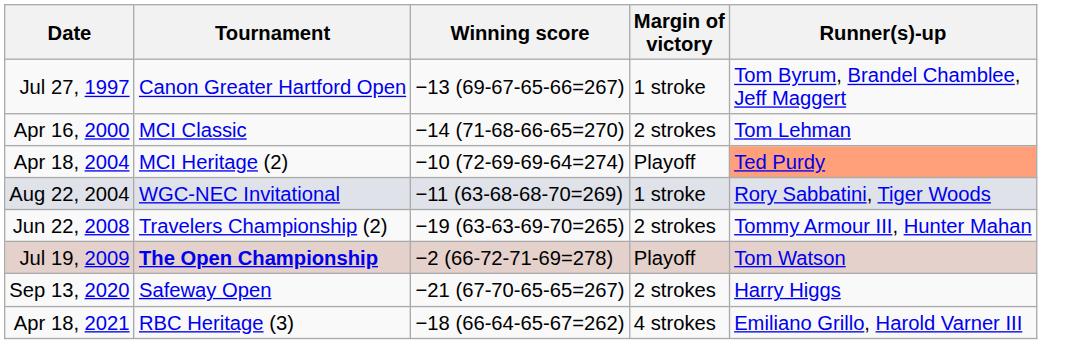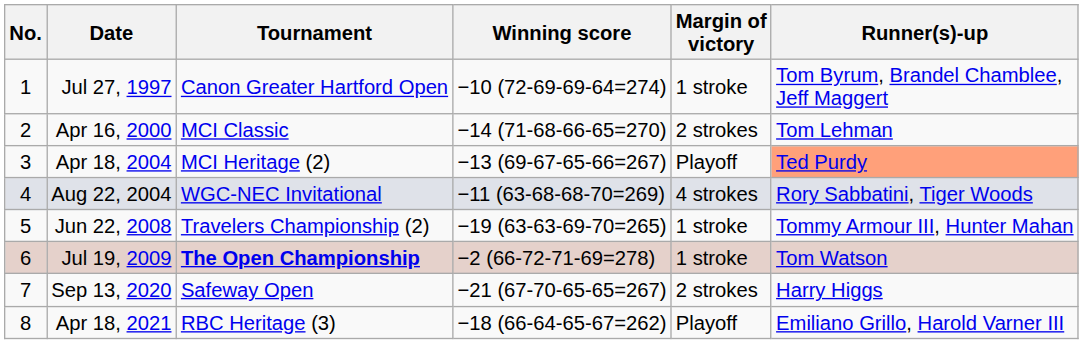+ column: No. | 1 | 2 | 3 | 4 | 5 | 6 | 7 | 8
Jul 27, 1997 | Winning score: −13 (69-67-65-66=267) -> −10 (72-69-69-64=274)
Apr 18, 2004 | Winning score: −10 (72-69-69-64=274) -> −13 (69-67-65-66=267)
Aug 22, 2004 | Margin of victory: 1 stroke -> 4 strokes
Jun 22, 2008 | Margin of victory: 2 strokes -> 1 stroke
Jul 19, 2009 | Margin of victory: Playoff -> 1 stroke
Apr 18, 2021 | Margin of victory: 4 strokes -> Playoff
